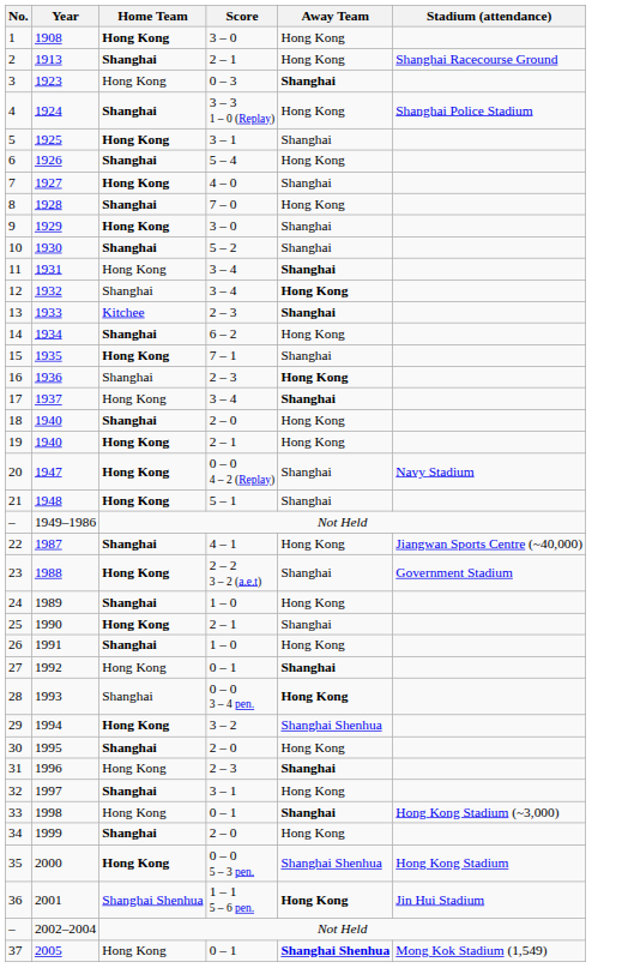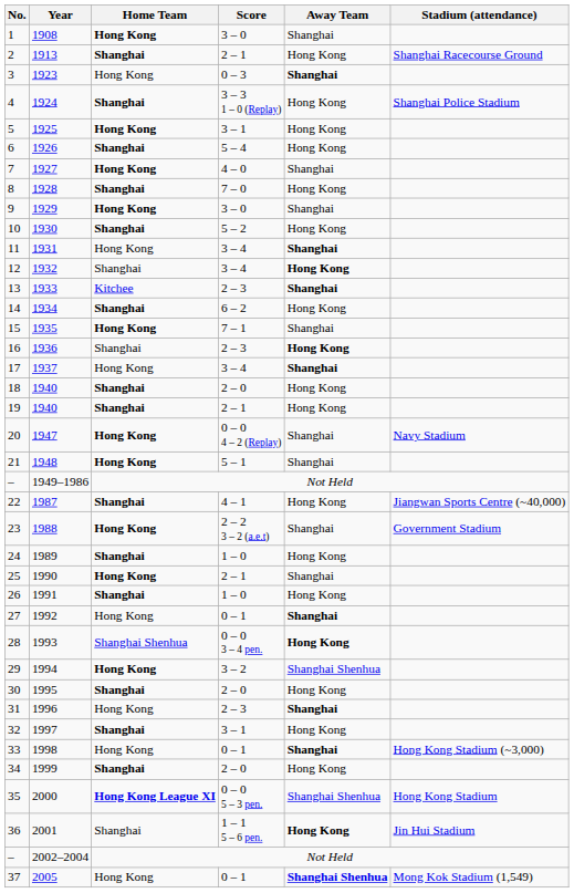1 | Away Team: Hong Kong -> Shanghai
5 | Away Team: Shanghai -> Hong Kong
10 | Away Team: Shanghai -> Hong Kong
19 | Home Team: Hong Kong -> Shanghai
28 | Home Team: Shanghai -> Shanghai Shenhua
35 | Home Team: Hong Kong -> Hong Kong League XI
36 | Home Team: Shanghai Shenhua -> Shanghai
